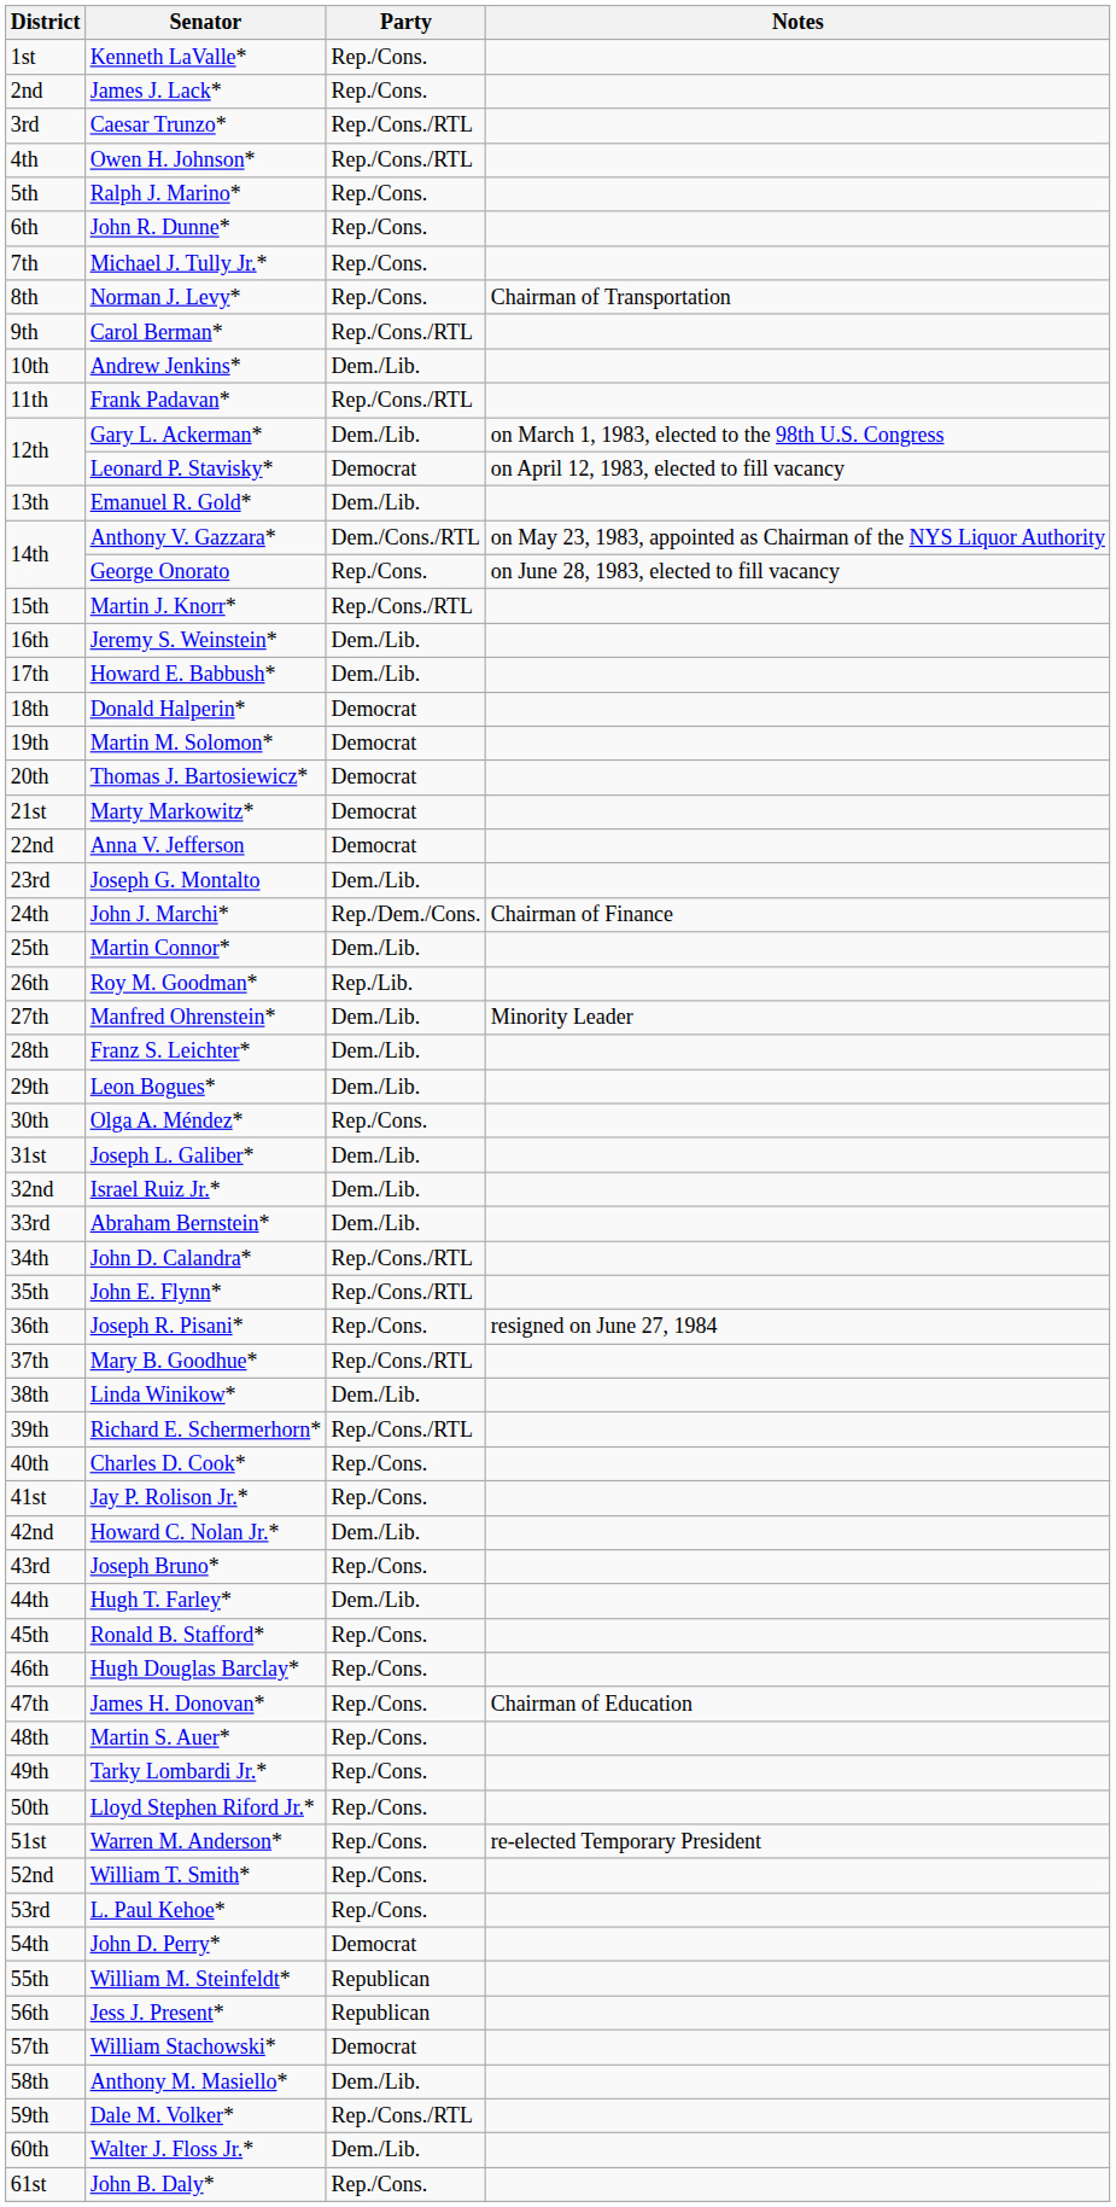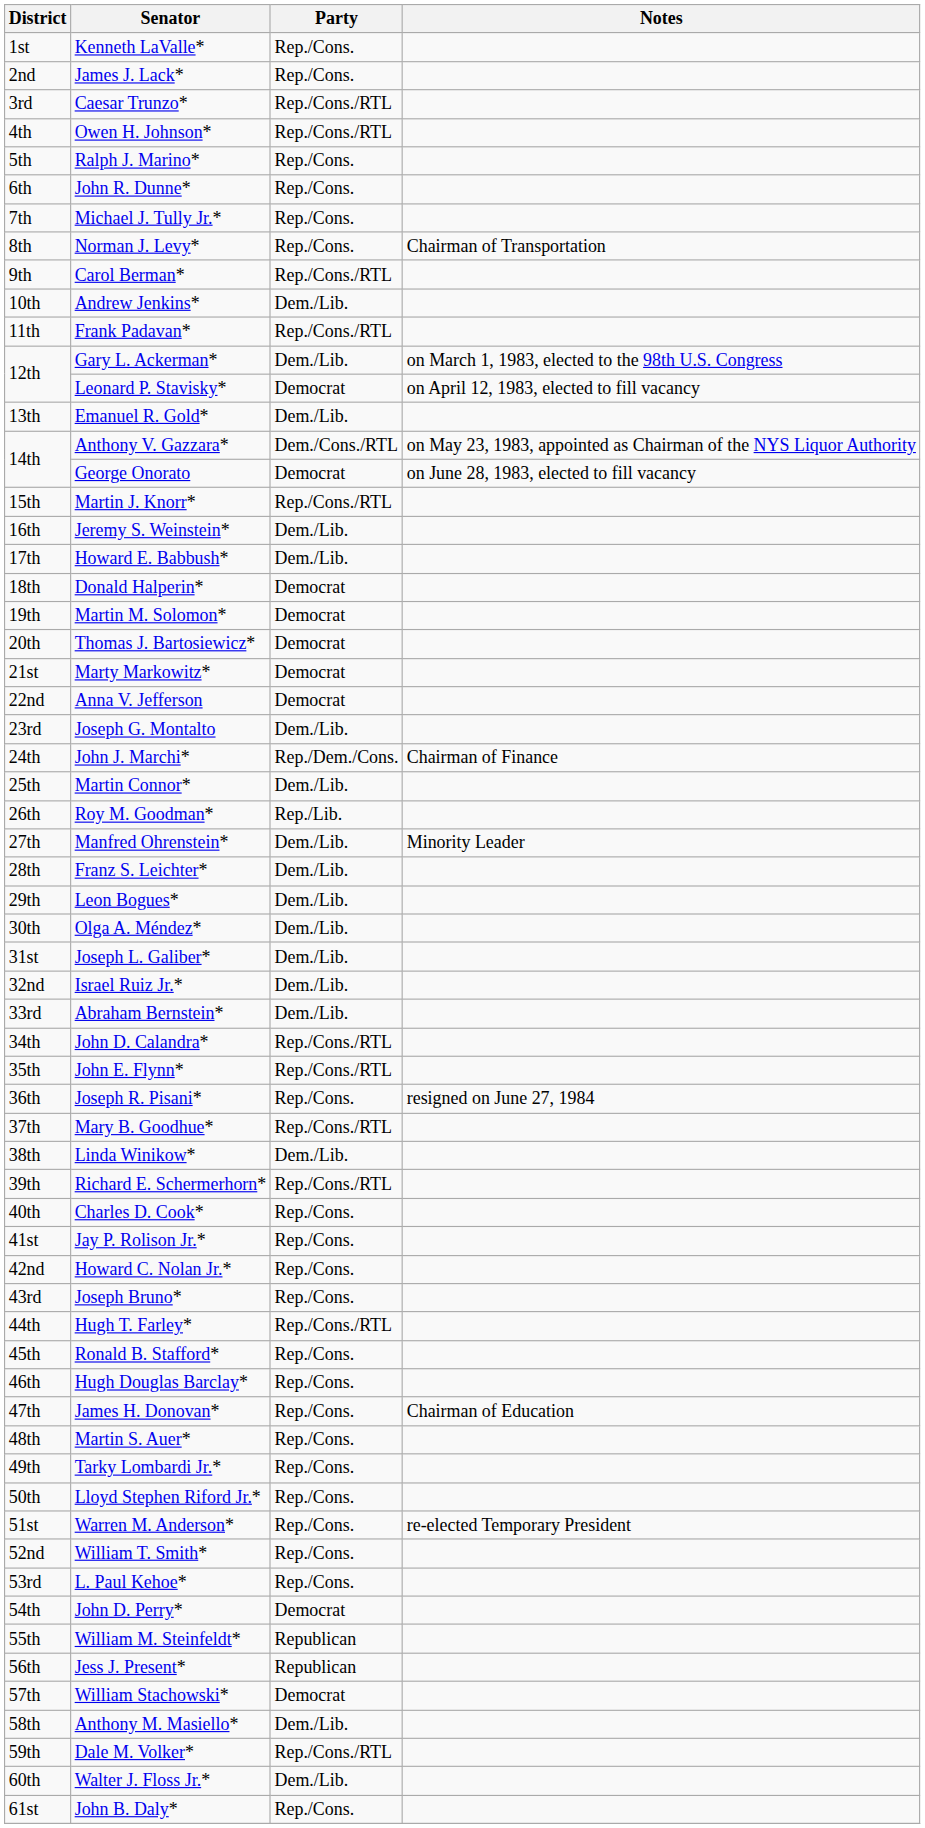George Onorato | Party: Rep./Cons. -> Democrat
Olga A. Méndez* | Party: Rep./Cons. -> Dem./Lib.
Howard C. Nolan Jr.* | Party: Dem./Lib. -> Rep./Cons.
Hugh T. Farley* | Party: Dem./Lib. -> Rep./Cons./RTL
